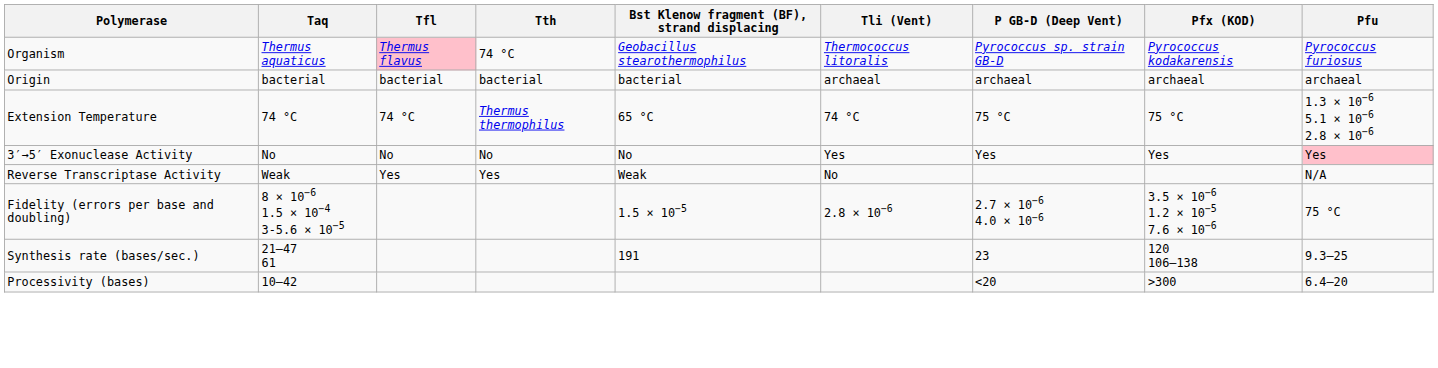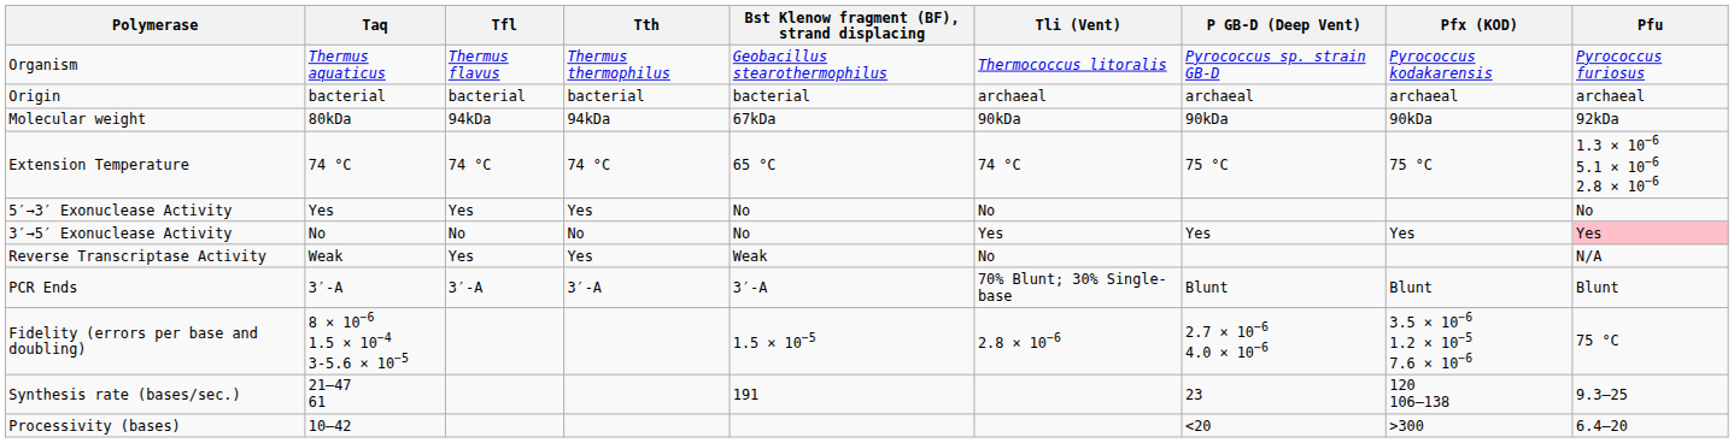Organism | Tfl: pink background -> no background
Organism | Tth: 74 °C -> Thermus thermophilus
+ row: Molecular weight | 80kDa | 94kDa | 94kDa | 67kDa | 90kDa | 90kDa | 90kDa | 92kDa
Extension Temperature | Tth: Thermus thermophilus -> 74 °C
+ row: 5′→3′ Exonuclease Activity | Yes | Yes | Yes | No | No | No
+ row: PCR Ends | 3′-A | 3′-A | 3′-A | 3′-A | 70% Blunt; 30% Single-base | Blunt | Blunt | Blunt
